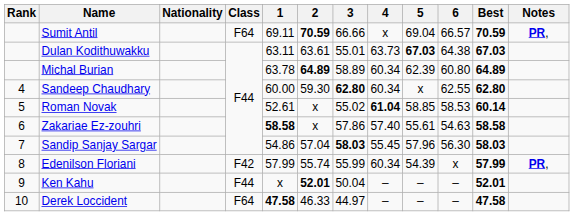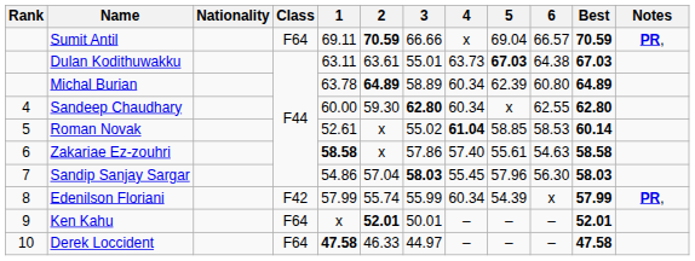Ken Kahu | Class: F44 -> F64
Ken Kahu | 3: 50.04 -> 50.01
